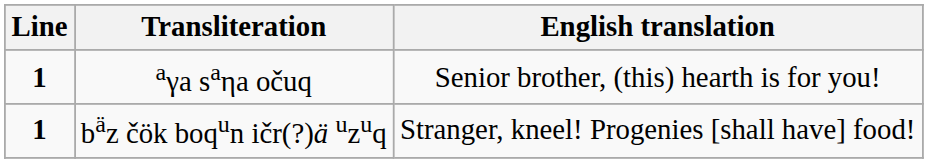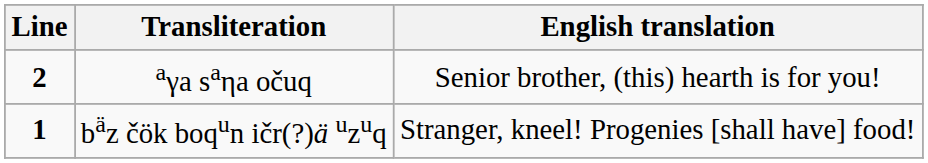аγа sаηa očuq | Line: 1 -> 2
